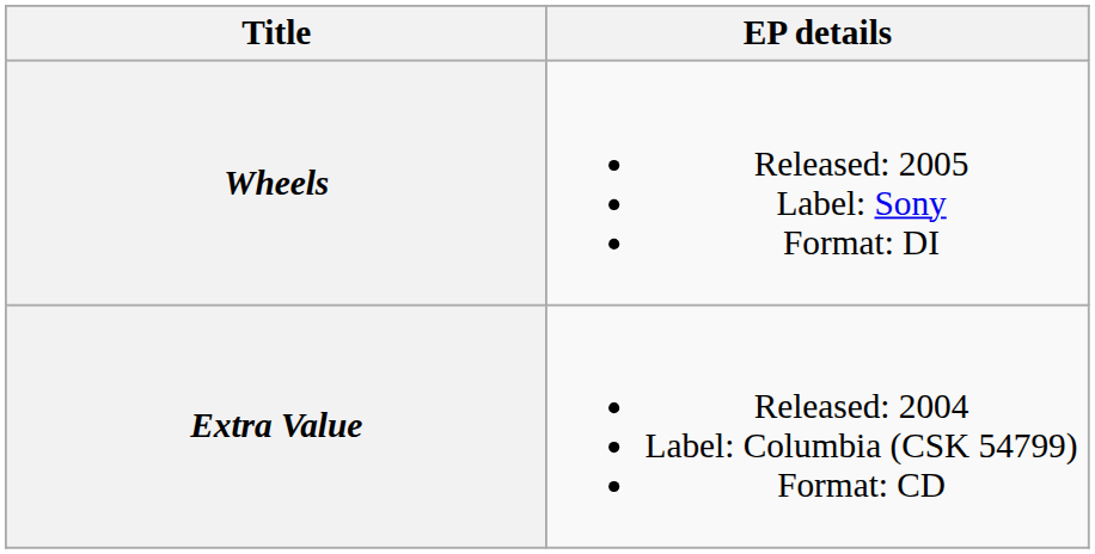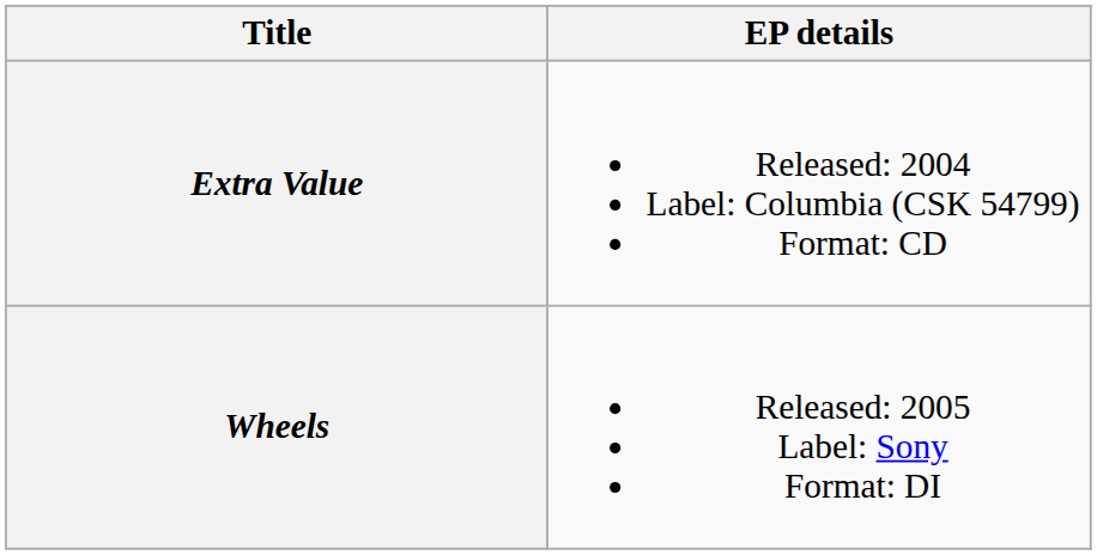rows swapped: Extra Value <-> Wheels
